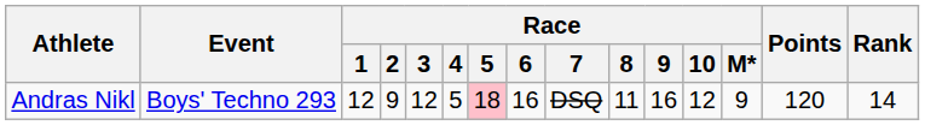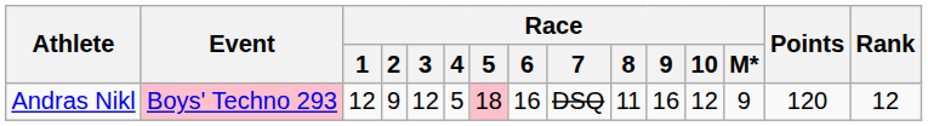Andras Nikl | Event: no background -> pink background
Andras Nikl | Rank: 14 -> 12
